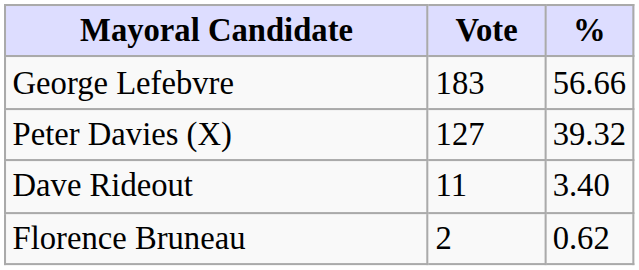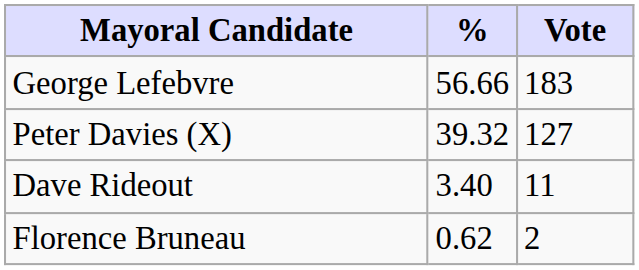columns swapped: Vote <-> %
